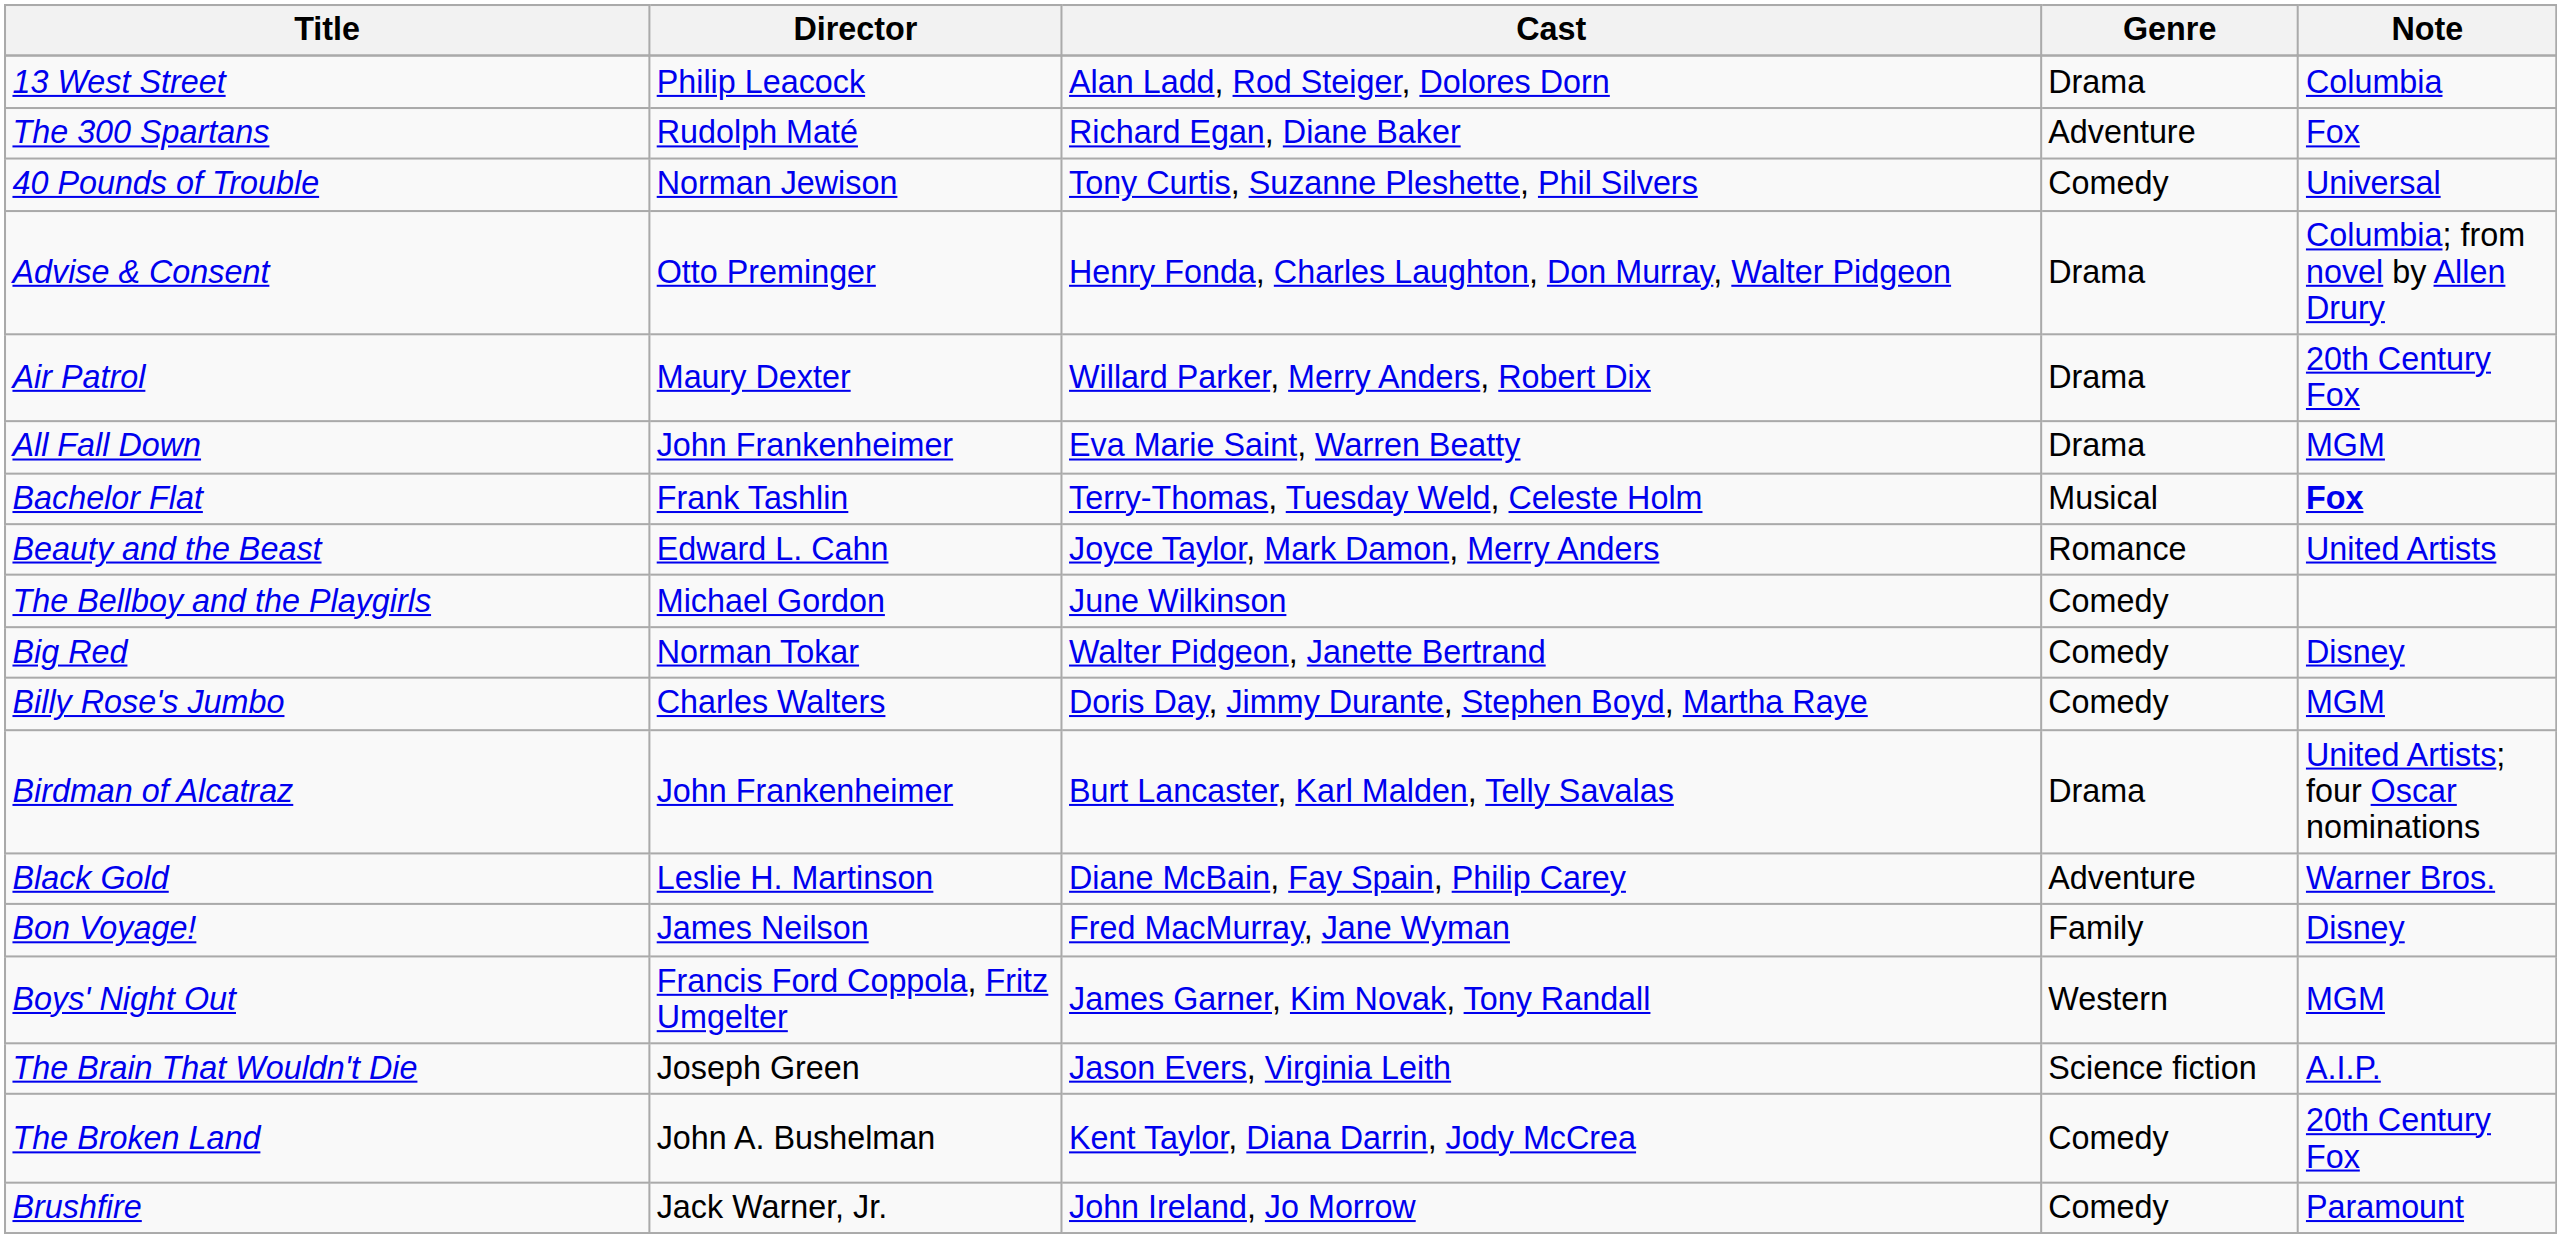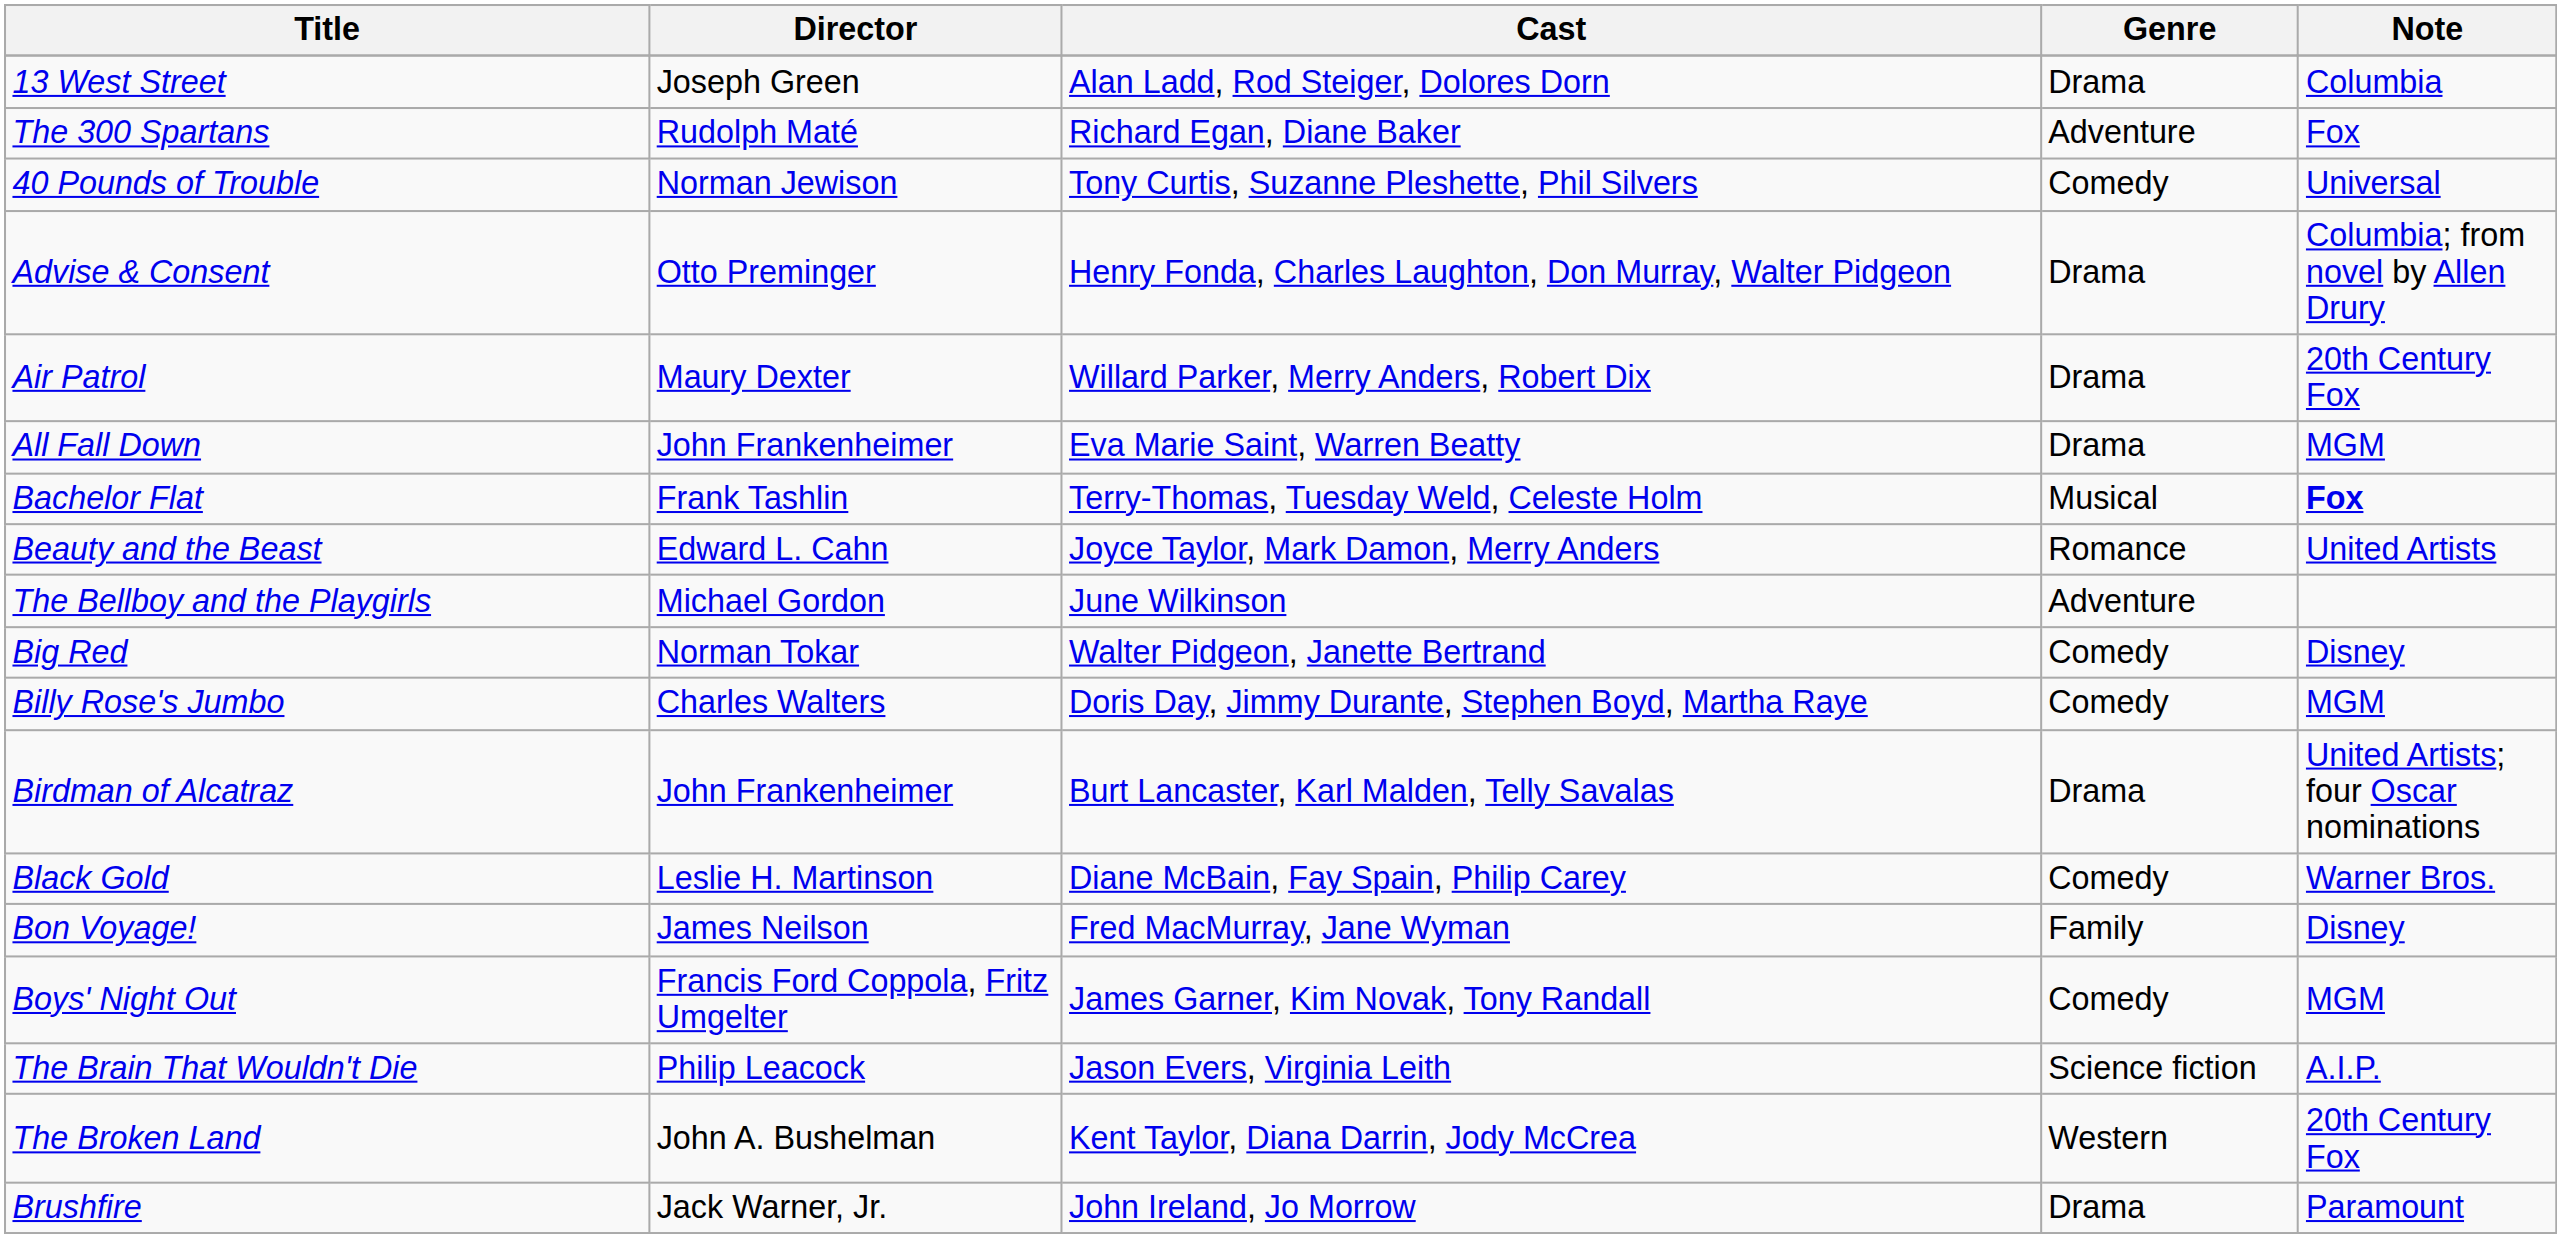13 West Street | Director: Philip Leacock -> Joseph Green
The Bellboy and the Playgirls | Genre: Comedy -> Adventure
Black Gold | Genre: Adventure -> Comedy
Boys' Night Out | Genre: Western -> Comedy
The Brain That Wouldn't Die | Director: Joseph Green -> Philip Leacock
The Broken Land | Genre: Comedy -> Western
Brushfire | Genre: Comedy -> Drama
